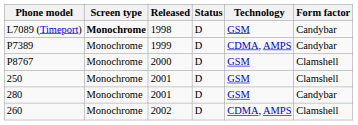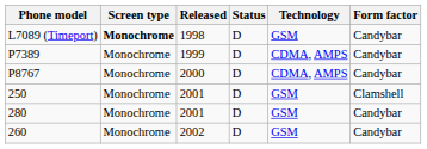P8767 | Technology: GSM -> CDMA, AMPS
P8767 | Form factor: Clamshell -> Candybar
260 | Technology: CDMA, AMPS -> GSM
260 | Form factor: Clamshell -> Candybar
